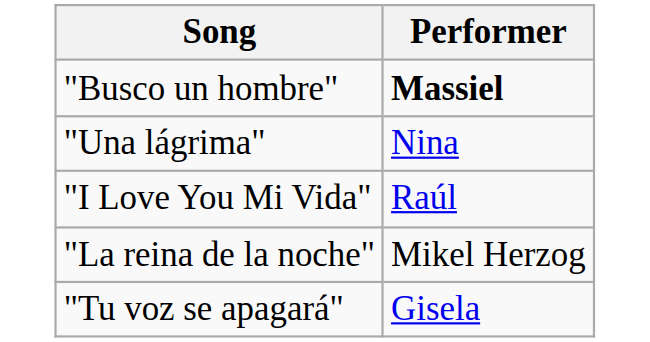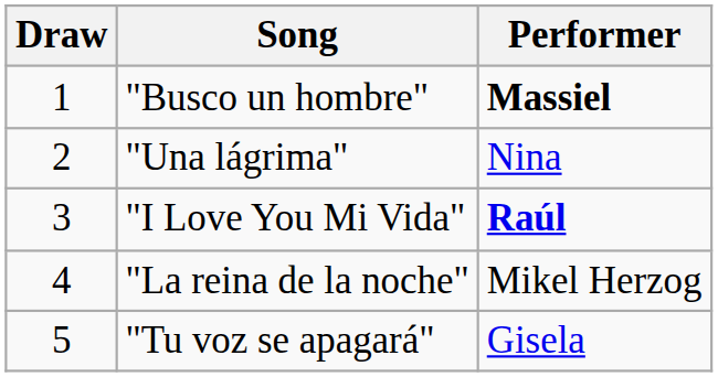+ column: Draw | 1 | 2 | 3 | 4 | 5
"I Love You Mi Vida" | Performer: normal -> bold
